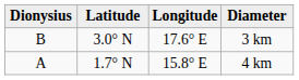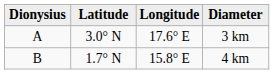3 km | Dionysius: B -> A
4 km | Dionysius: A -> B
